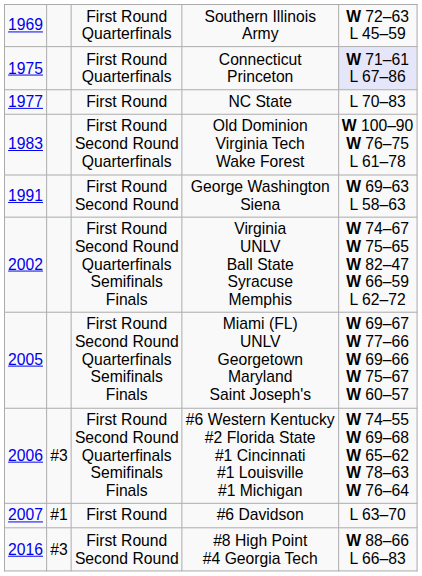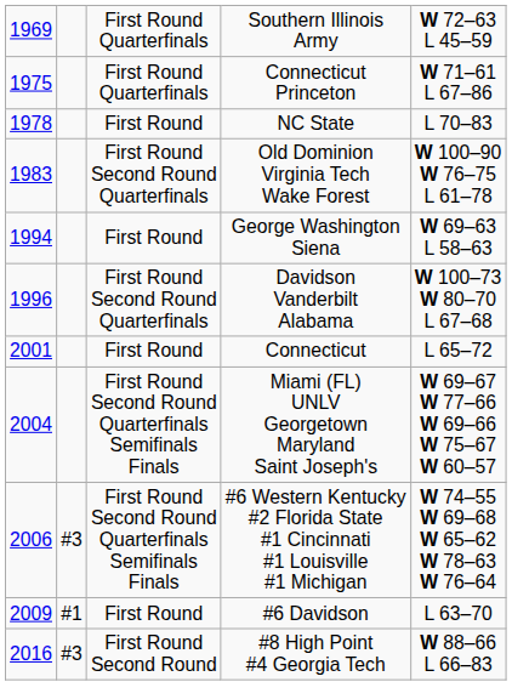Connecticut Princeton | column 5: lavender background -> no background
NC State | column 1: 1977 -> 1978
George Washington Siena | column 1: 1991 -> 1994
George Washington Siena | column 3: First Round Second Round -> First Round
+ row: 1996 | First Round Second Round Quarterfinals | Davidson Vanderbilt Alabama | W 100–73 W 80–70 L 67–68
+ row: 2001 | First Round | Connecticut | L 65–72
- row: 2002 | First Round Second Round Quarterfinals Semifinals Finals | Virginia UNLV Ball State Syracuse Memphis | W 74–67 W 75–65 W 82–47 W 66–59 L 62–72
Miami (FL) UNLV Georgetown Maryland Saint Joseph's | column 1: 2005 -> 2004
#6 Davidson | column 1: 2007 -> 2009
